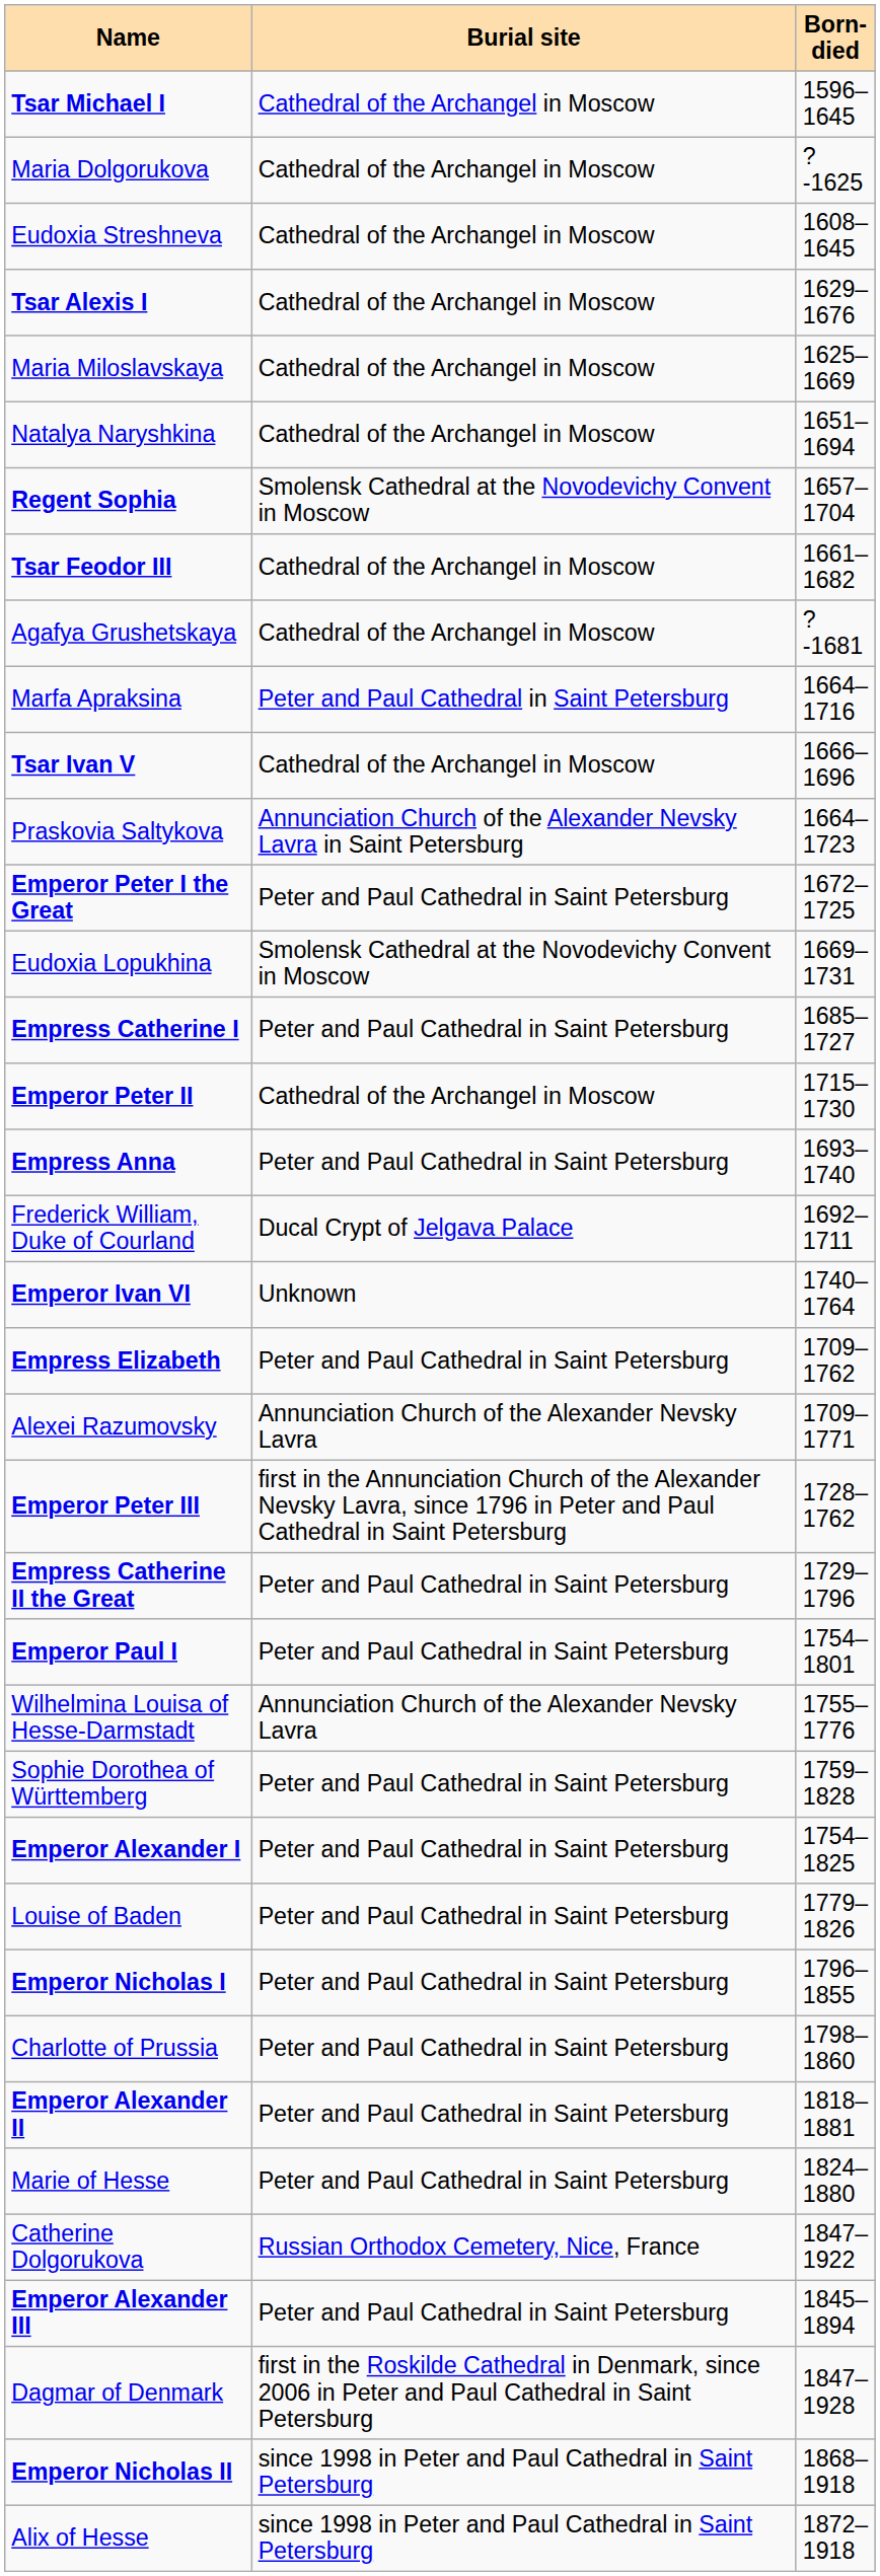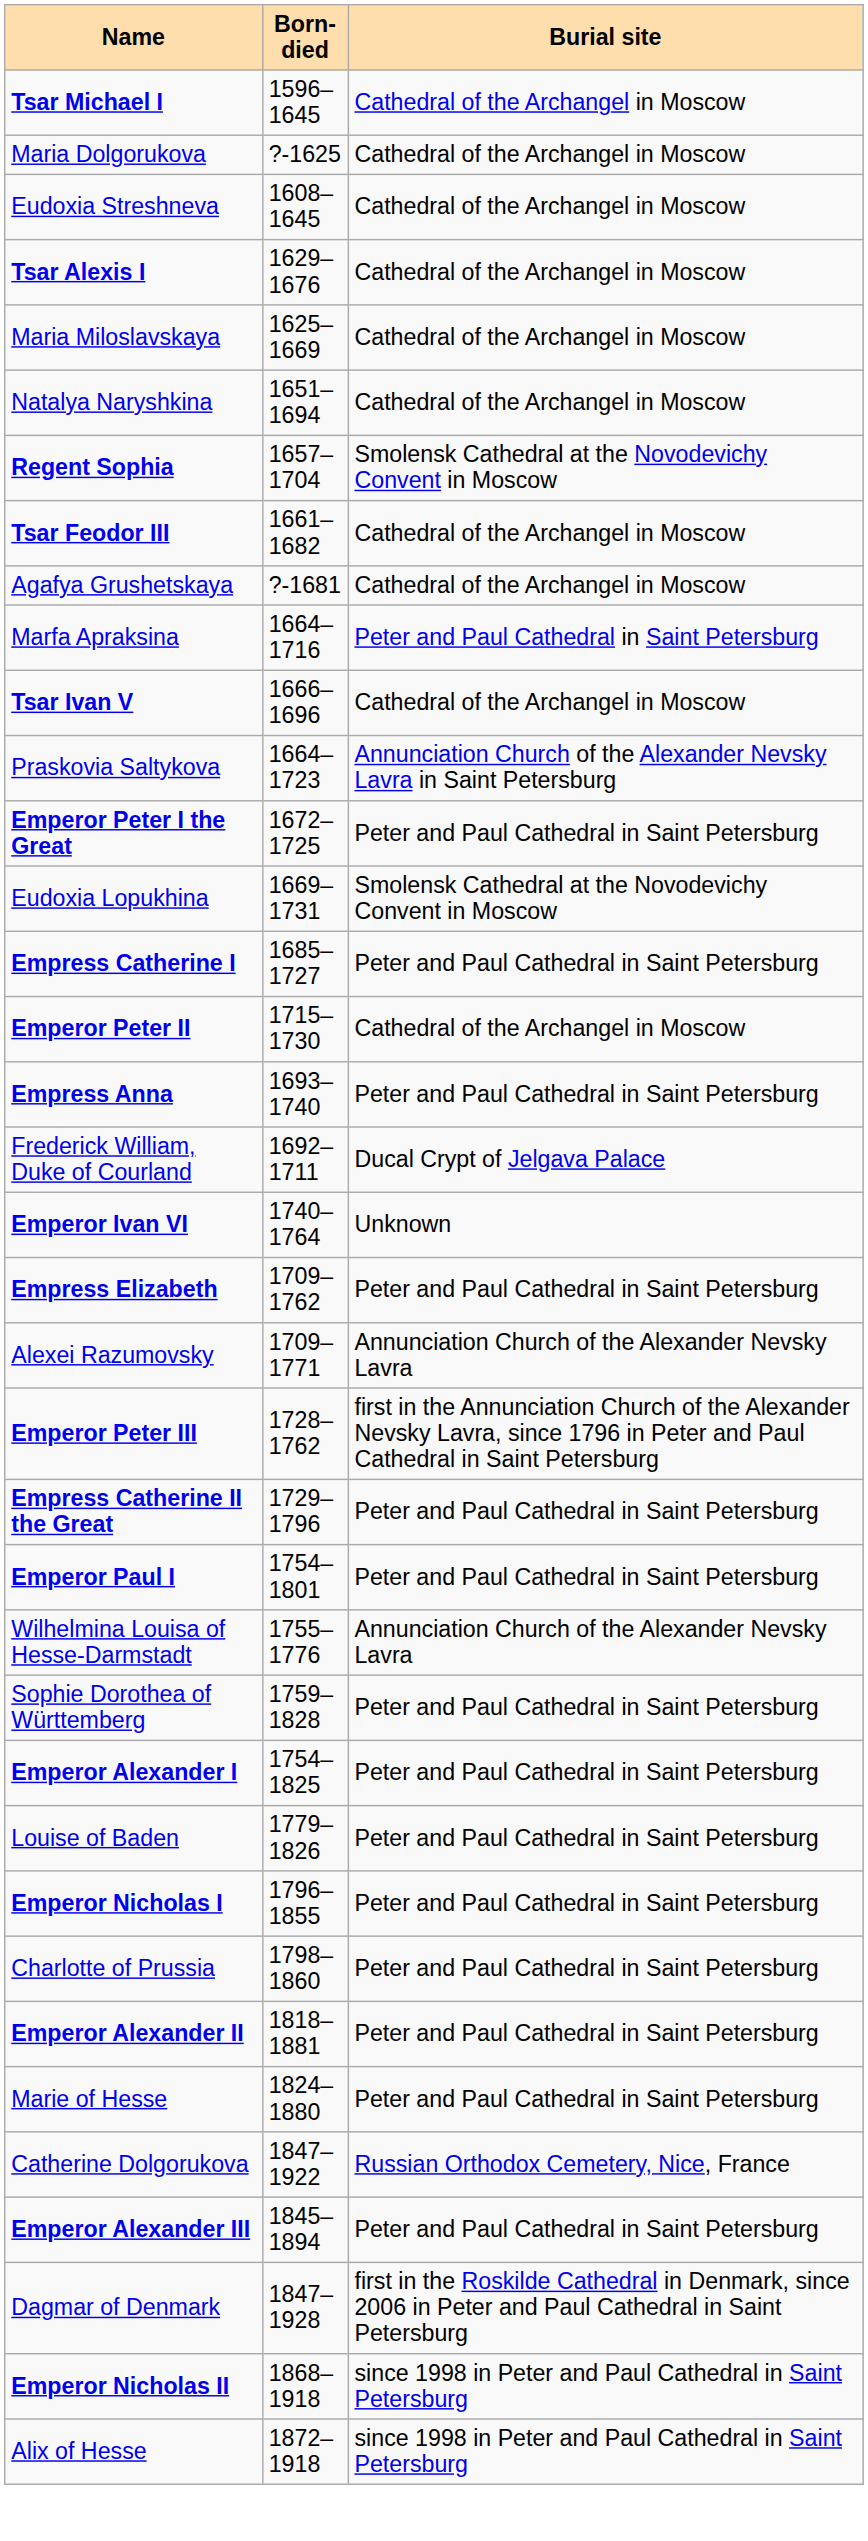columns swapped: Born-died <-> Burial site
